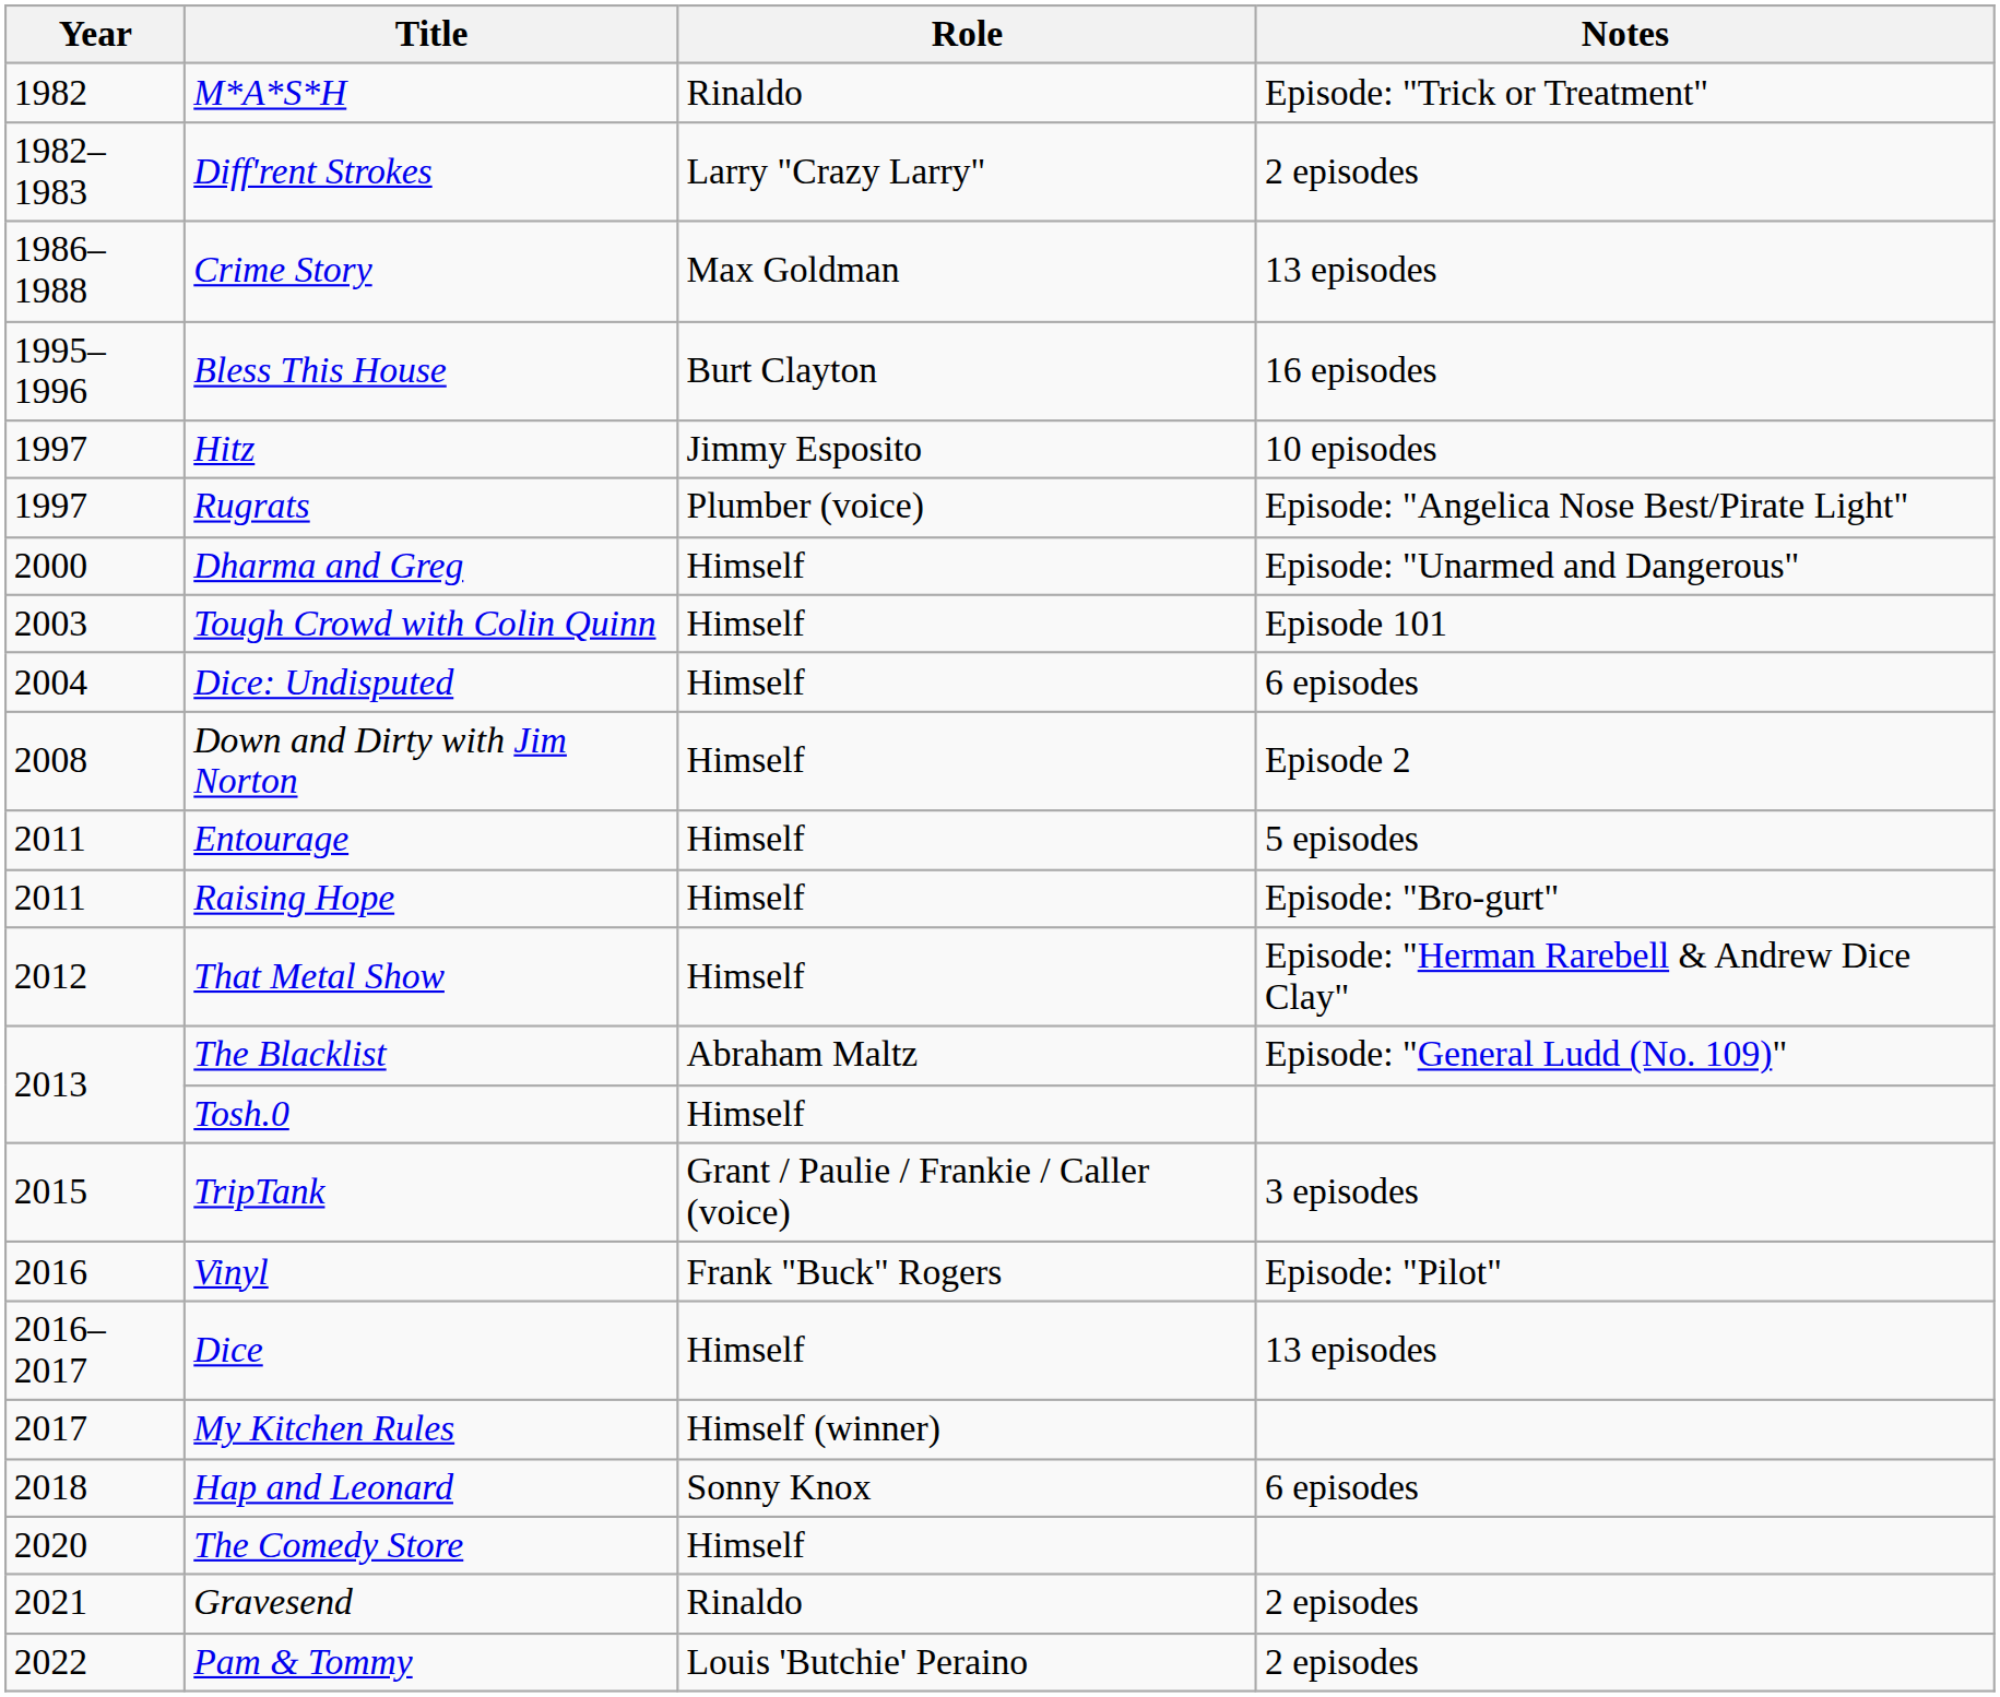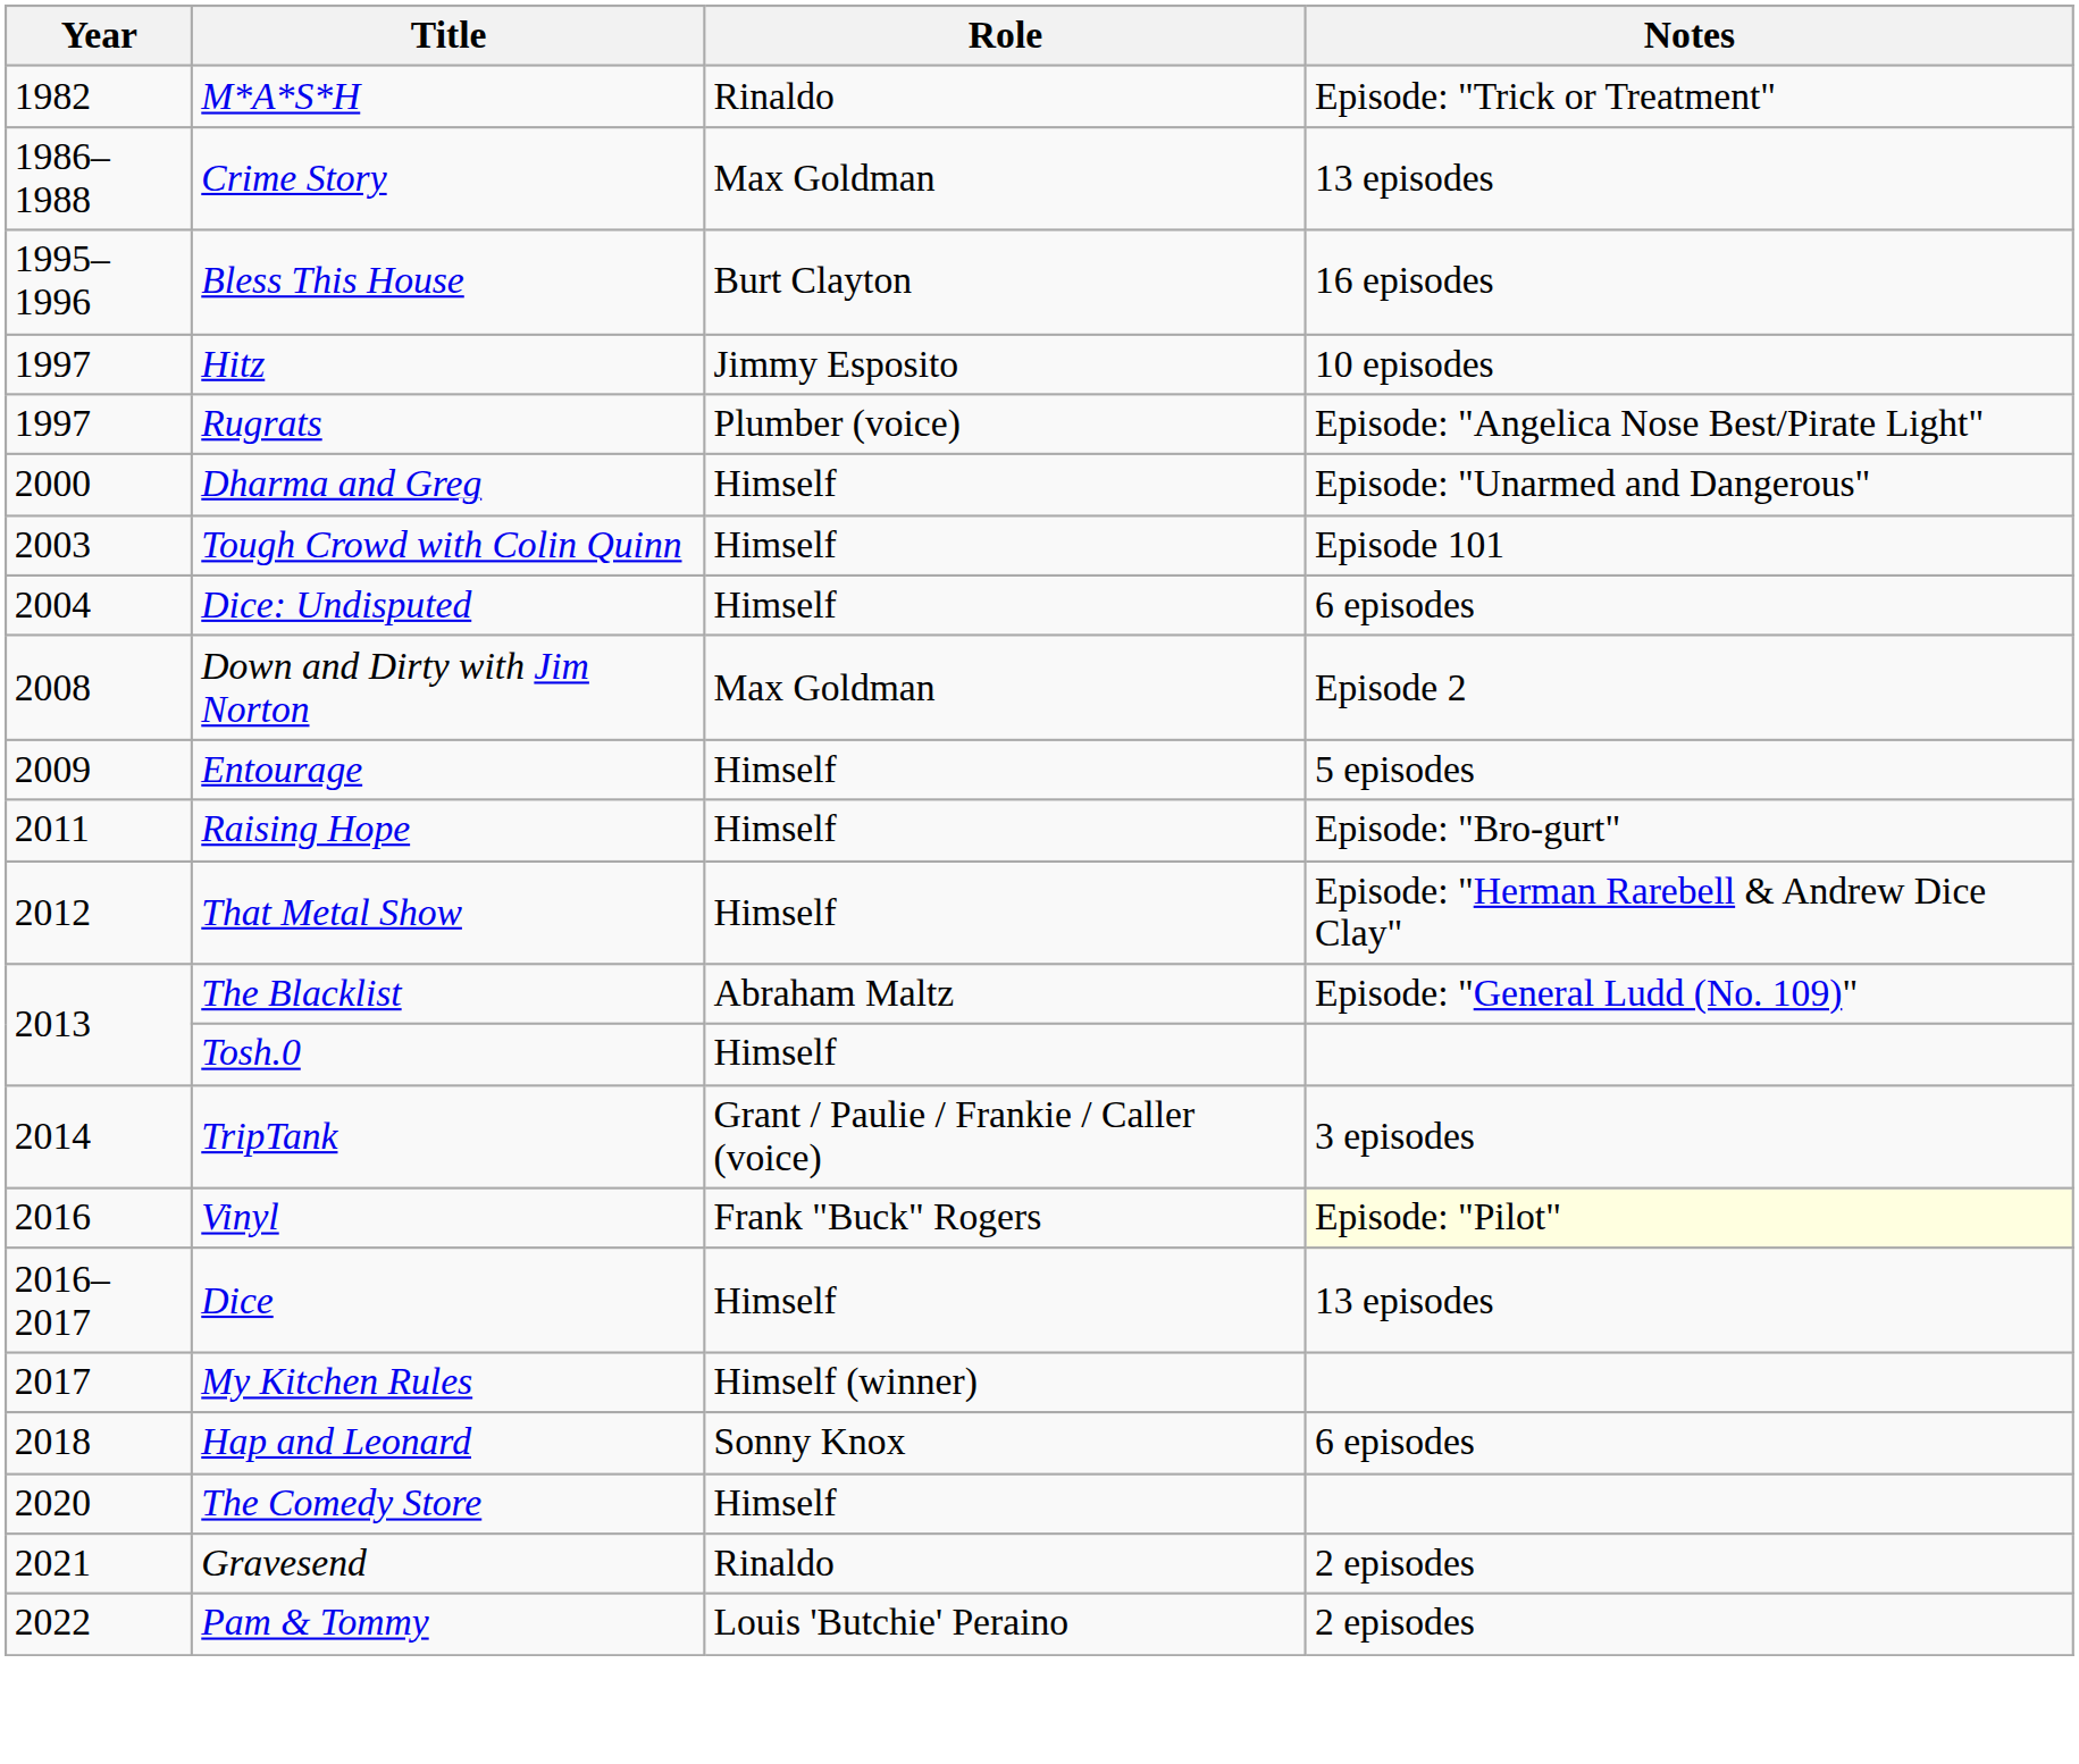- row: 1982–1983 | Diff'rent Strokes | Larry "Crazy Larry" | 2 episodes
Down and Dirty with Jim Norton | Role: Himself -> Max Goldman
Entourage | Year: 2011 -> 2009
TripTank | Year: 2015 -> 2014
Vinyl | Notes: no background -> lightyellow background
